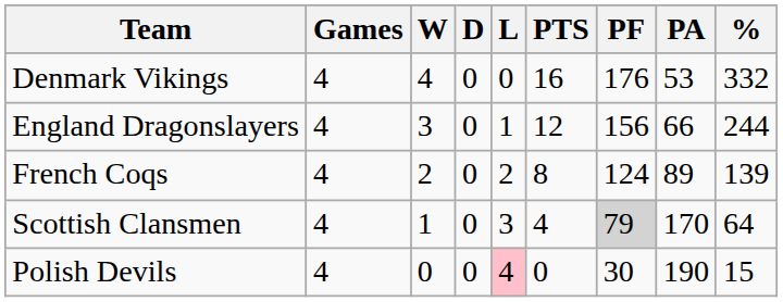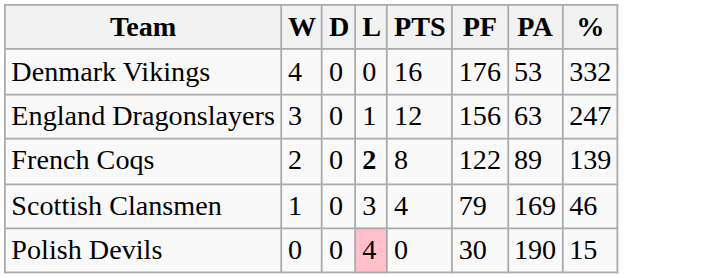- column: Games | 4 | 4 | 4 | 4 | 4
England Dragonslayers | PA: 66 -> 63
England Dragonslayers | %: 244 -> 247
French Coqs | L: normal -> bold
French Coqs | PF: 124 -> 122
Scottish Clansmen | PF: lightgrey background -> no background
Scottish Clansmen | PA: 170 -> 169
Scottish Clansmen | %: 64 -> 46
